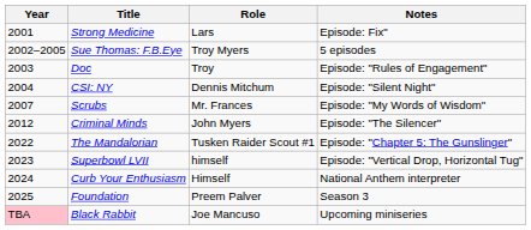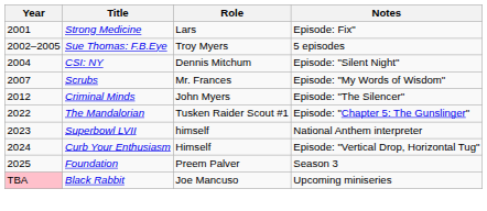- row: 2003 | Doc | Troy | Episode: "Rules of Engagement"
Superbowl LVII | Notes: Episode: "Vertical Drop, Horizontal Tug" -> National Anthem interpreter
Curb Your Enthusiasm | Notes: National Anthem interpreter -> Episode: "Vertical Drop, Horizontal Tug"
